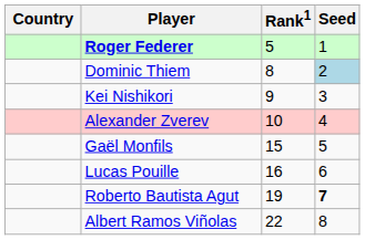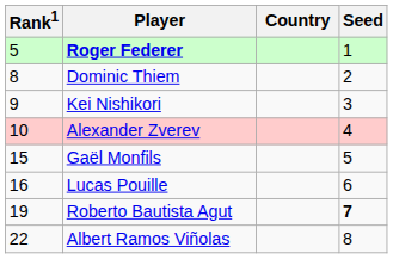columns swapped: Country <-> Rank1
Dominic Thiem | Seed: lightblue background -> no background
